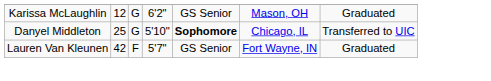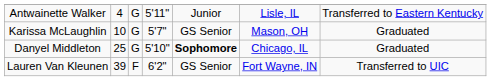+ row: Antwainette Walker | 4 | G | 5'11" | Junior | Lisle, IL | Transferred to Eastern Kentucky
Karissa McLaughlin | column 2: 12 -> 10
Karissa McLaughlin | column 4: 6'2" -> 5'7"
Danyel Middleton | column 7: Transferred to UIC -> Graduated
Lauren Van Kleunen | column 2: 42 -> 39
Lauren Van Kleunen | column 4: 5'7" -> 6'2"
Lauren Van Kleunen | column 7: Graduated -> Transferred to UIC
